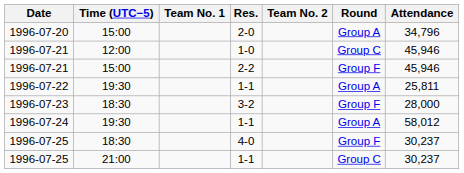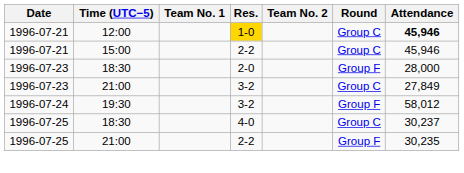- row: 1996-07-20 | 15:00 | 2-0 | Group A | 34,796
1996-07-21 / 12:00 | Res.: no background -> gold background
1996-07-21 / 12:00 | Attendance: normal -> bold
1996-07-21 / 15:00 | Round: Group F -> Group C
- row: 1996-07-22 | 19:30 | 1-1 | Group A | 25,811
1996-07-23 / 18:30 | Res.: 3-2 -> 2-0
+ row: 1996-07-23 | 21:00 | 3-2 | Group C | 27,849
1996-07-24 | Res.: 1-1 -> 3-2
1996-07-24 | Round: Group A -> Group F
1996-07-25 / 18:30 | Round: Group F -> Group C
1996-07-25 / 21:00 | Res.: 1-1 -> 2-2
1996-07-25 / 21:00 | Round: Group C -> Group F
1996-07-25 / 21:00 | Attendance: 30,237 -> 30,235
